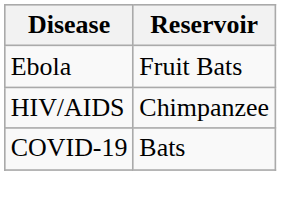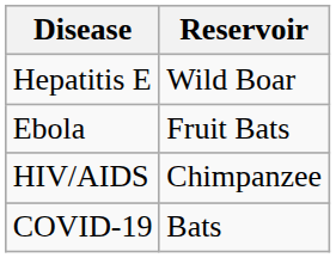+ row: Hepatitis E | Wild Boar
